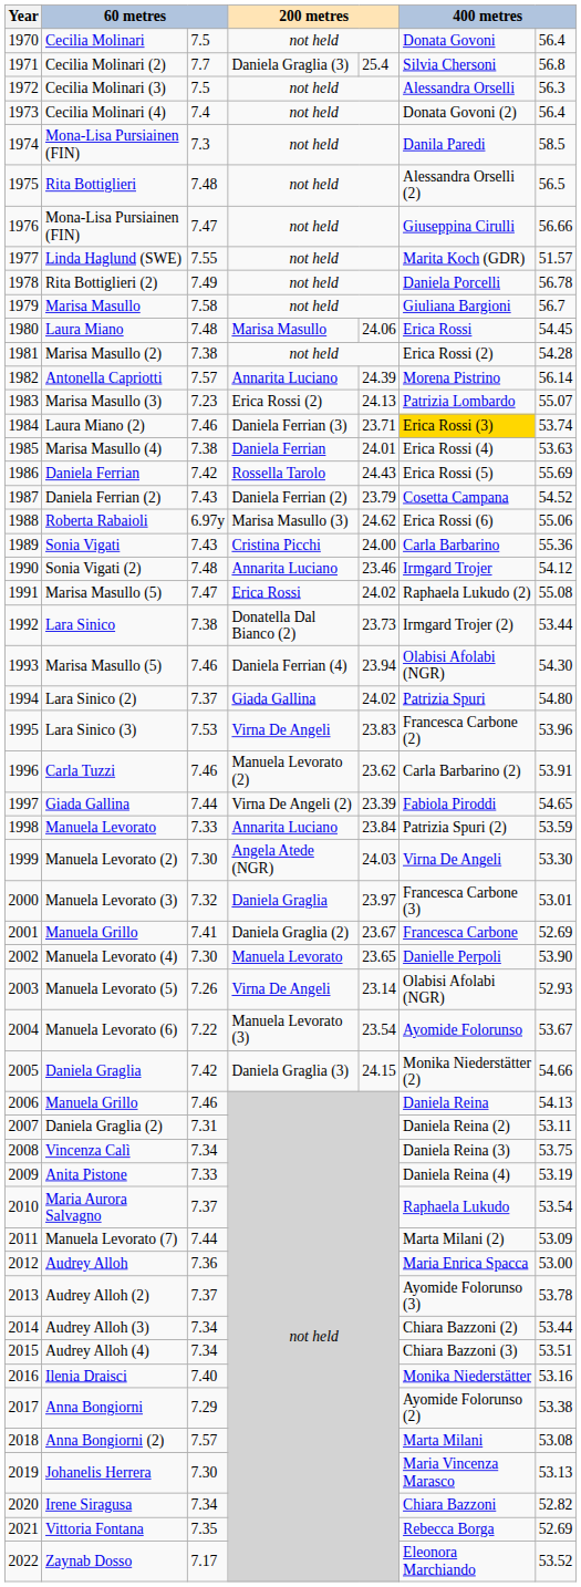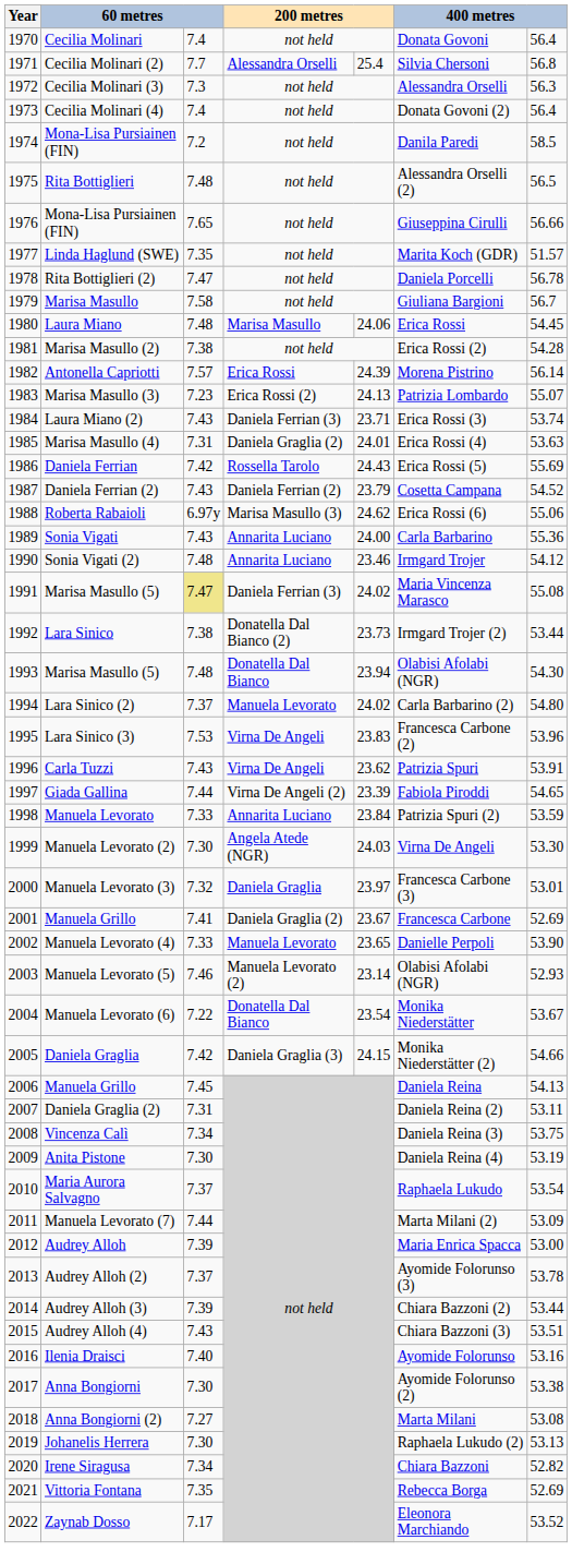Cecilia Molinari | column 3: 7.5 -> 7.4
Cecilia Molinari (2) | column 4: Daniela Graglia (3) -> Alessandra Orselli
Cecilia Molinari (3) | column 3: 7.5 -> 7.3
1974 / Mona-Lisa Pursiainen (FIN) | column 3: 7.3 -> 7.2
1976 / Mona-Lisa Pursiainen (FIN) | column 3: 7.47 -> 7.65
Linda Haglund (SWE) | column 3: 7.55 -> 7.35
Rita Bottiglieri (2) | column 3: 7.49 -> 7.47
Antonella Capriotti | column 4: Annarita Luciano -> Erica Rossi
Laura Miano (2) | column 3: 7.46 -> 7.43
Laura Miano (2) | column 6: gold background -> no background
Marisa Masullo (4) | column 3: 7.38 -> 7.31
Marisa Masullo (4) | column 4: Daniela Ferrian -> Daniela Graglia (2)
Sonia Vigati | column 4: Cristina Picchi -> Annarita Luciano
1991 / Marisa Masullo (5) | column 3: no background -> khaki background
1991 / Marisa Masullo (5) | column 4: Erica Rossi -> Daniela Ferrian (3)
1991 / Marisa Masullo (5) | column 6: Raphaela Lukudo (2) -> Maria Vincenza Marasco
1993 / Marisa Masullo (5) | column 3: 7.46 -> 7.48
1993 / Marisa Masullo (5) | column 4: Daniela Ferrian (4) -> Donatella Dal Bianco
Lara Sinico (2) | column 4: Giada Gallina -> Manuela Levorato
Lara Sinico (2) | column 6: Patrizia Spuri -> Carla Barbarino (2)
Carla Tuzzi | column 3: 7.46 -> 7.43
Carla Tuzzi | column 4: Manuela Levorato (2) -> Virna De Angeli
Carla Tuzzi | column 6: Carla Barbarino (2) -> Patrizia Spuri
Manuela Levorato (4) | column 3: 7.30 -> 7.33
Manuela Levorato (5) | column 3: 7.26 -> 7.46
Manuela Levorato (5) | column 4: Virna De Angeli -> Manuela Levorato (2)
Manuela Levorato (6) | column 4: Manuela Levorato (3) -> Donatella Dal Bianco
Manuela Levorato (6) | column 6: Ayomide Folorunso -> Monika Niederstätter
2006 / Manuela Grillo | column 3: 7.46 -> 7.45
Anita Pistone | column 3: 7.33 -> 7.30
Audrey Alloh | column 3: 7.36 -> 7.39
Audrey Alloh (3) | column 3: 7.34 -> 7.39
Audrey Alloh (4) | column 3: 7.34 -> 7.43
Ilenia Draisci | column 6: Monika Niederstätter -> Ayomide Folorunso
Anna Bongiorni | column 3: 7.29 -> 7.30
Anna Bongiorni (2) | column 3: 7.57 -> 7.27
Johanelis Herrera | column 6: Maria Vincenza Marasco -> Raphaela Lukudo (2)
